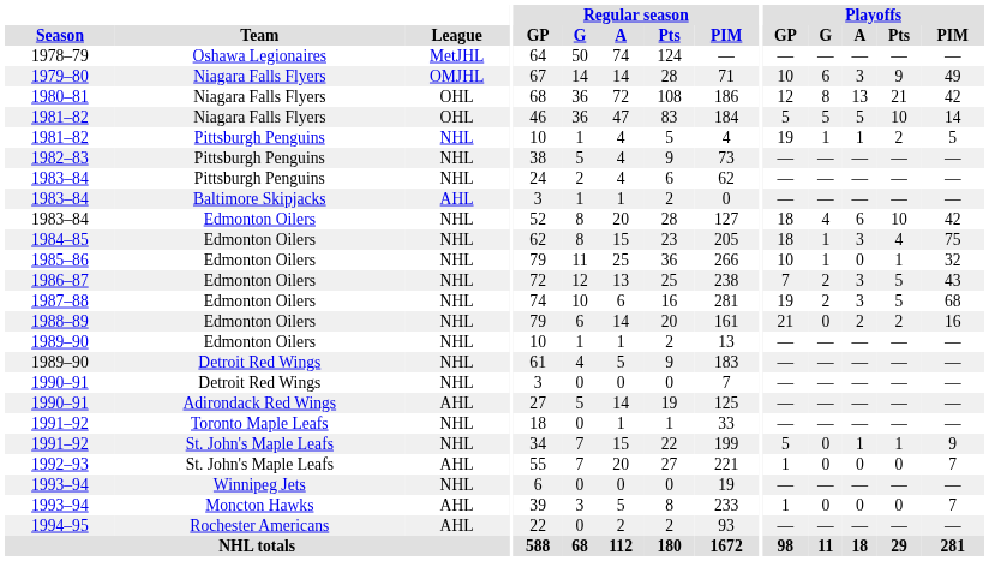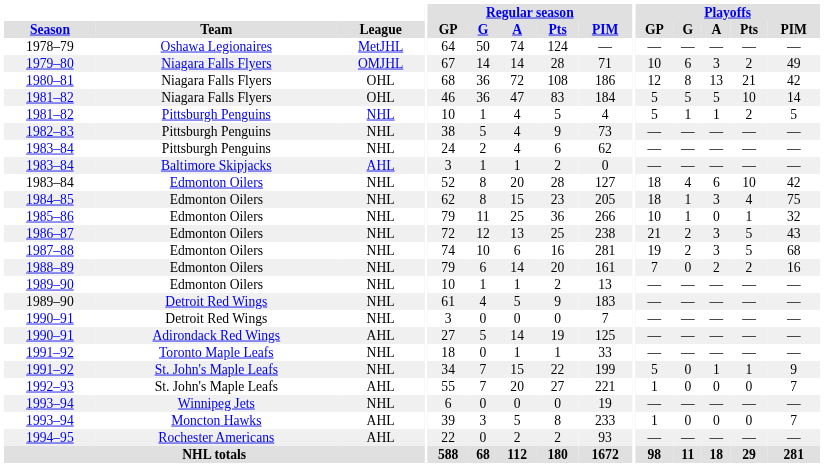1979–80 | Playoffs / Pts: 9 -> 2
1981–82 / Pittsburgh Penguins | Playoffs / GP: 19 -> 5
1986–87 | Playoffs / GP: 7 -> 21
1988–89 | Playoffs / GP: 21 -> 7
